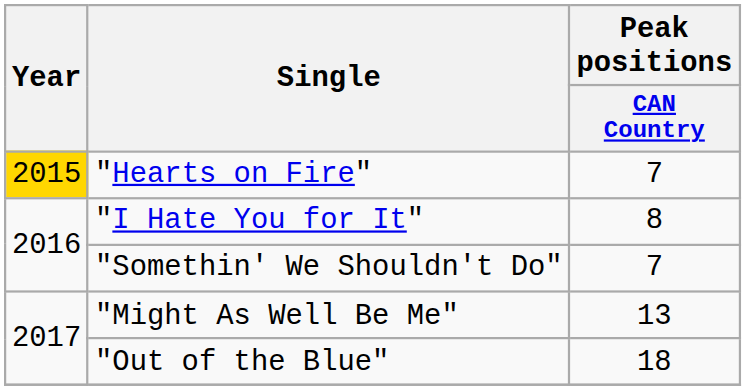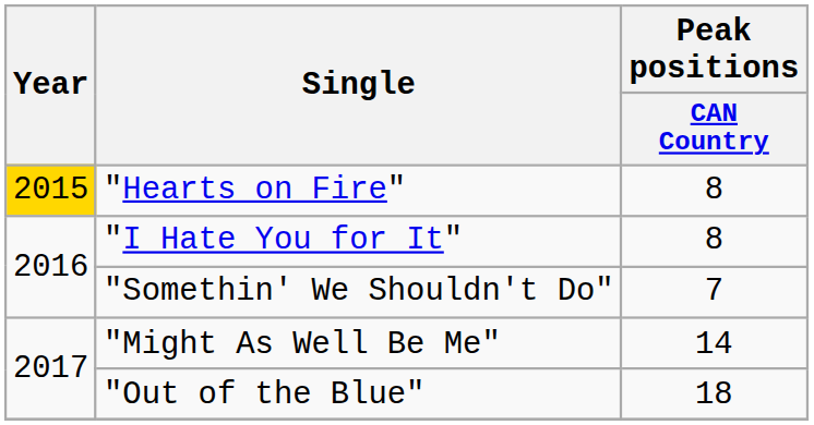"Hearts on Fire" | Peak positions / CAN Country: 7 -> 8
"Might As Well Be Me" | Peak positions / CAN Country: 13 -> 14
